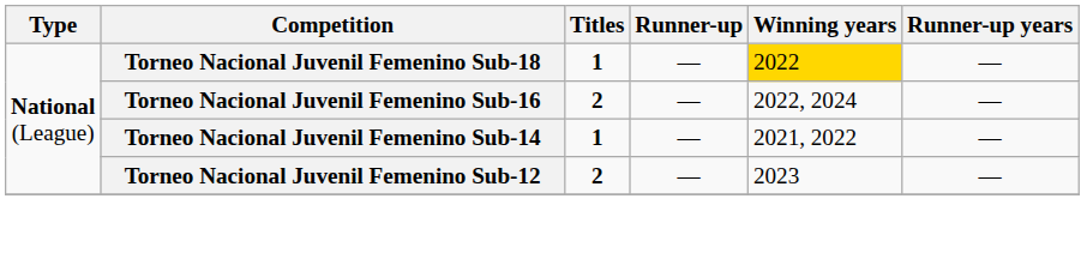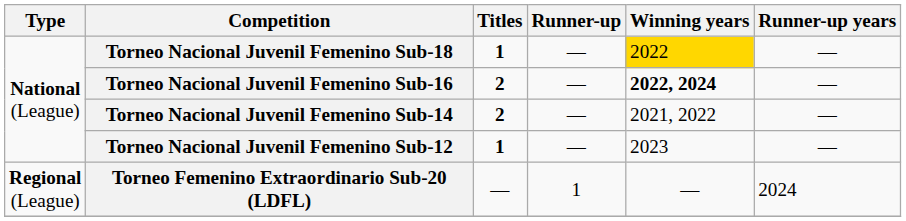Torneo Nacional Juvenil Femenino Sub-16 | Winning years: normal -> bold
Torneo Nacional Juvenil Femenino Sub-14 | Titles: 1 -> 2
Torneo Nacional Juvenil Femenino Sub-12 | Titles: 2 -> 1
+ row: Regional (League) | Torneo Femenino Extraordinario Sub-20 (LDFL) | — | 1 | — | 2024
